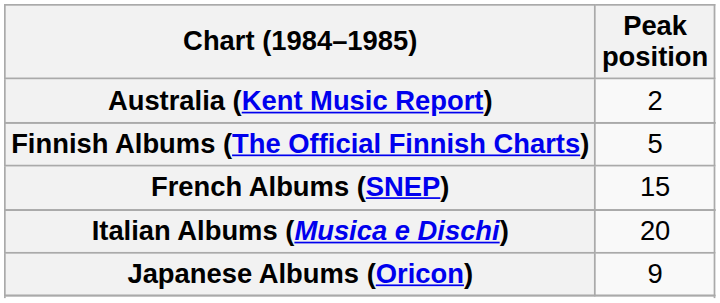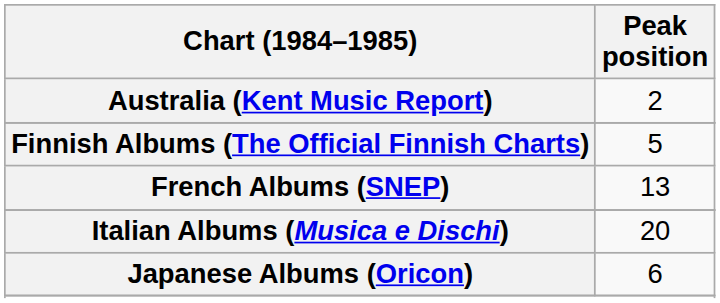French Albums (SNEP) | Peak position: 15 -> 13
Japanese Albums (Oricon) | Peak position: 9 -> 6
